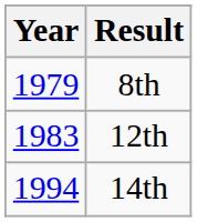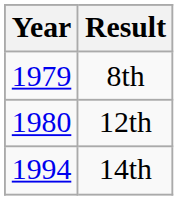12th | Year: 1983 -> 1980
